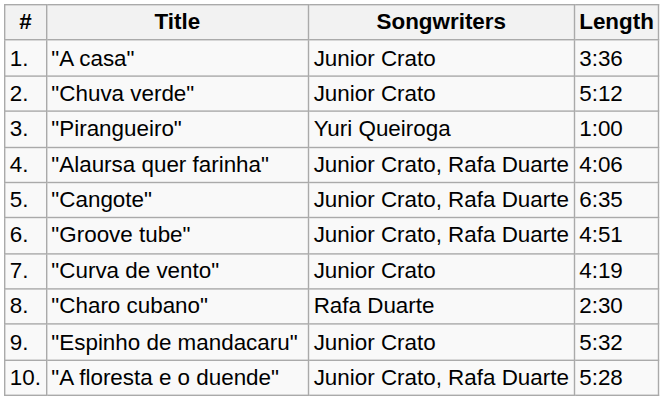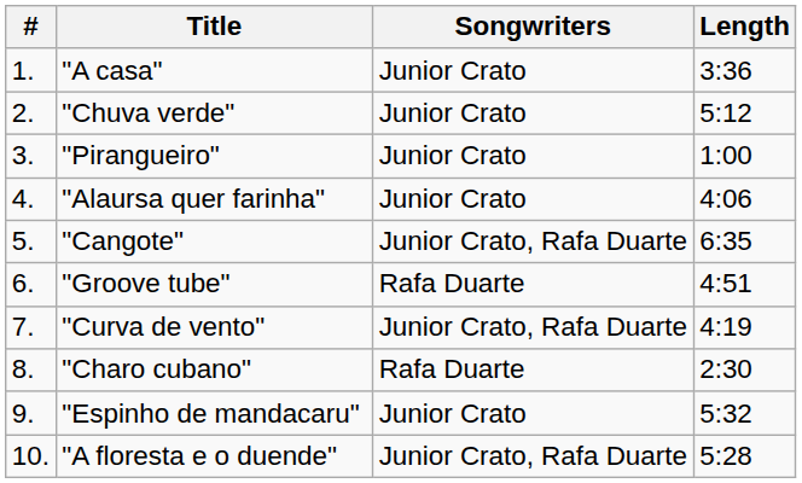"Pirangueiro" | Songwriters: Yuri Queiroga -> Junior Crato
"Alaursa quer farinha" | Songwriters: Junior Crato, Rafa Duarte -> Junior Crato
"Groove tube" | Songwriters: Junior Crato, Rafa Duarte -> Rafa Duarte
"Curva de vento" | Songwriters: Junior Crato -> Junior Crato, Rafa Duarte
